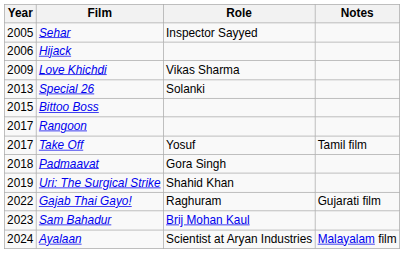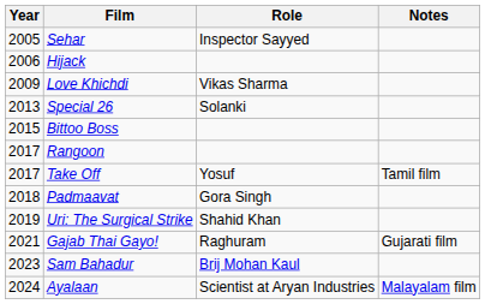Gajab Thai Gayo! | Year: 2022 -> 2021
